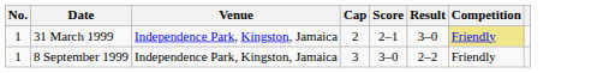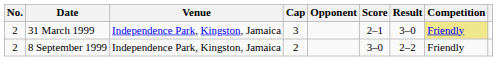+ column: Opponent
31 March 1999 | No.: 1 -> 2
31 March 1999 | Cap: 2 -> 3
8 September 1999 | No.: 1 -> 2
8 September 1999 | Cap: 3 -> 2
